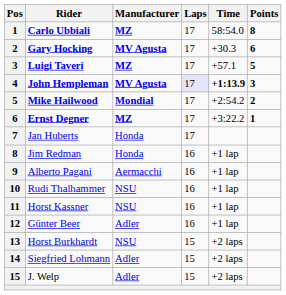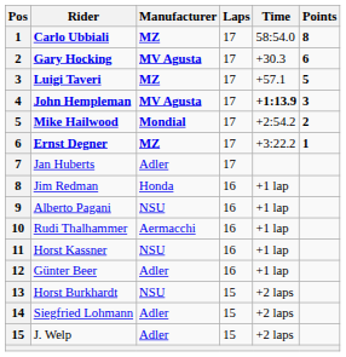John Hempleman | Laps: lavender background -> no background
Jan Huberts | Manufacturer: Honda -> Adler
Alberto Pagani | Manufacturer: Aermacchi -> NSU
Rudi Thalhammer | Manufacturer: NSU -> Aermacchi
